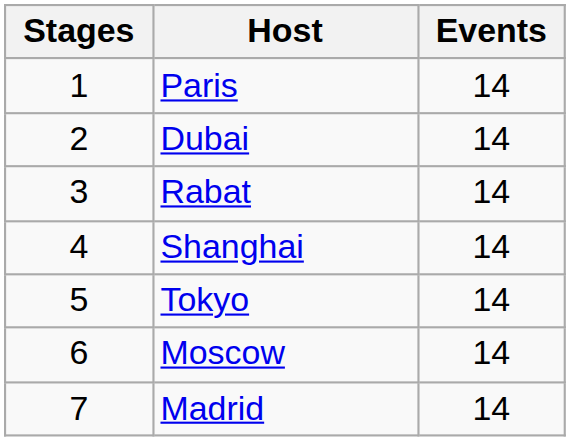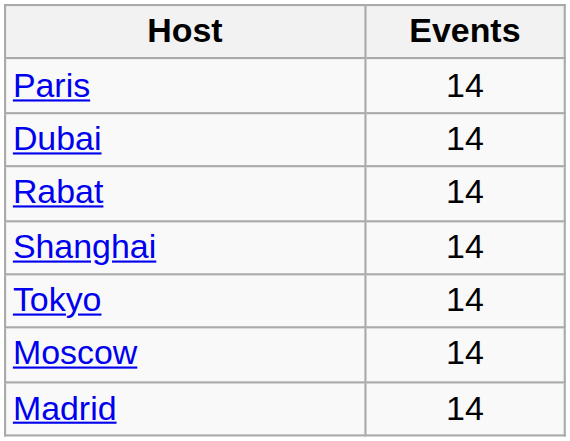- column: Stages | 1 | 2 | 3 | 4 | 5 | 6 | 7
